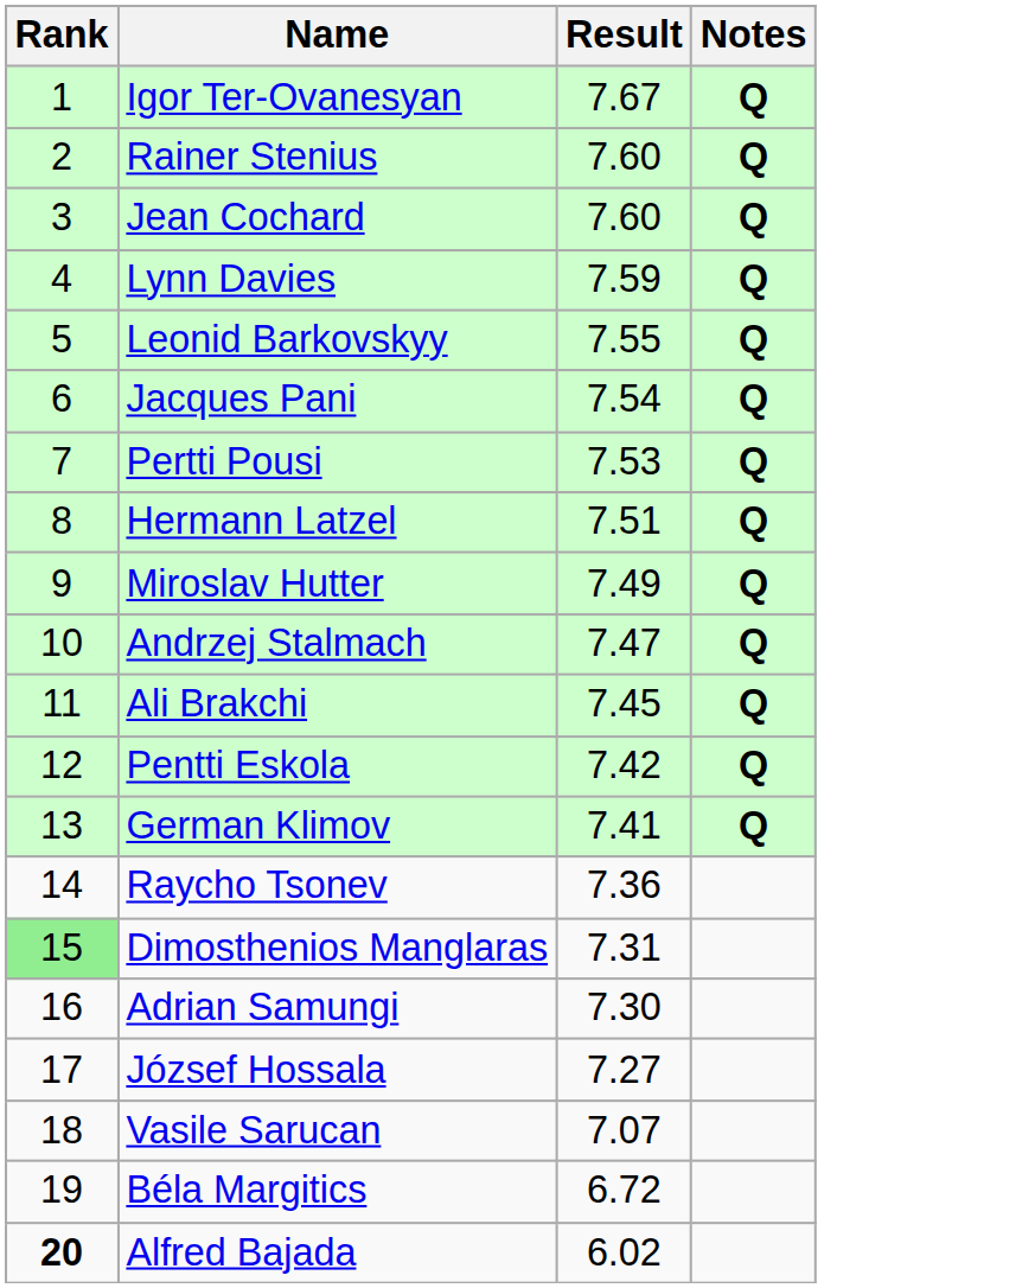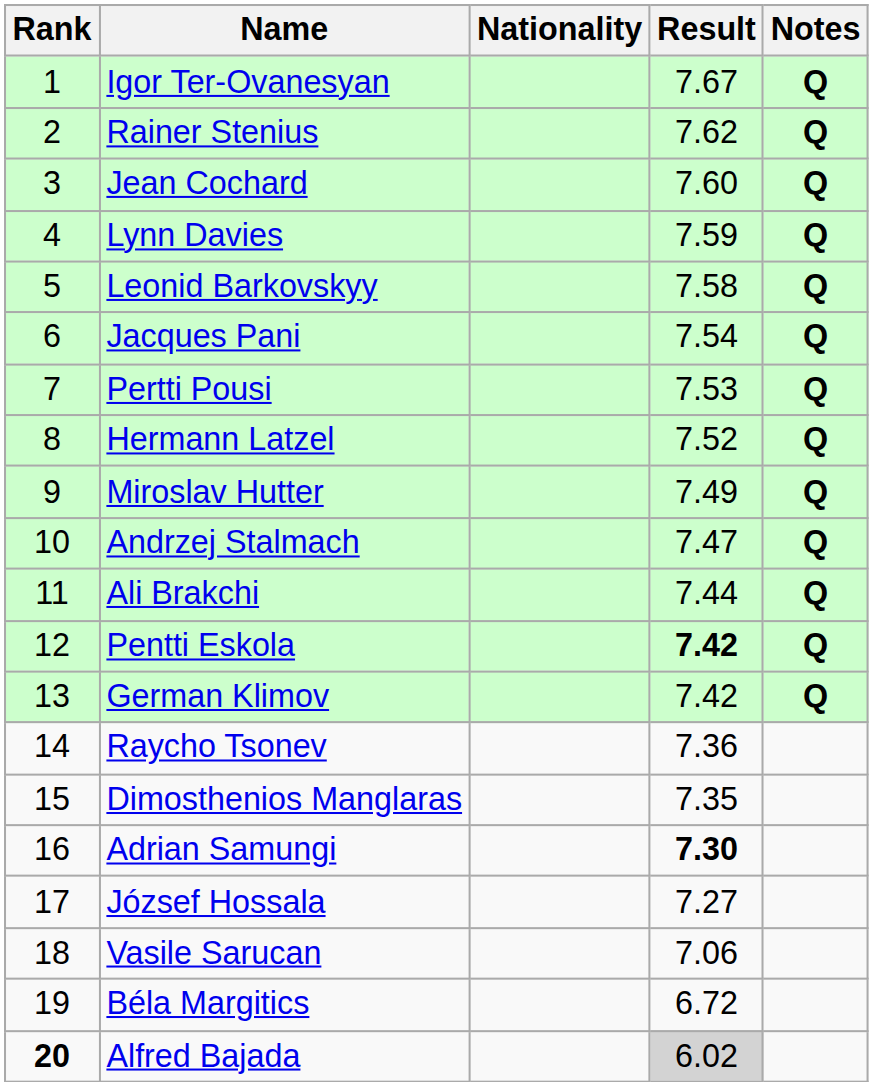+ column: Nationality
Rainer Stenius | Result: 7.60 -> 7.62
Leonid Barkovskyy | Result: 7.55 -> 7.58
Hermann Latzel | Result: 7.51 -> 7.52
Ali Brakchi | Result: 7.45 -> 7.44
Pentti Eskola | Result: normal -> bold
German Klimov | Result: 7.41 -> 7.42
Dimosthenios Manglaras | Rank: lightgreen background -> no background
Dimosthenios Manglaras | Result: 7.31 -> 7.35
Adrian Samungi | Result: normal -> bold
Vasile Sarucan | Result: 7.07 -> 7.06
Alfred Bajada | Result: no background -> lightgrey background
